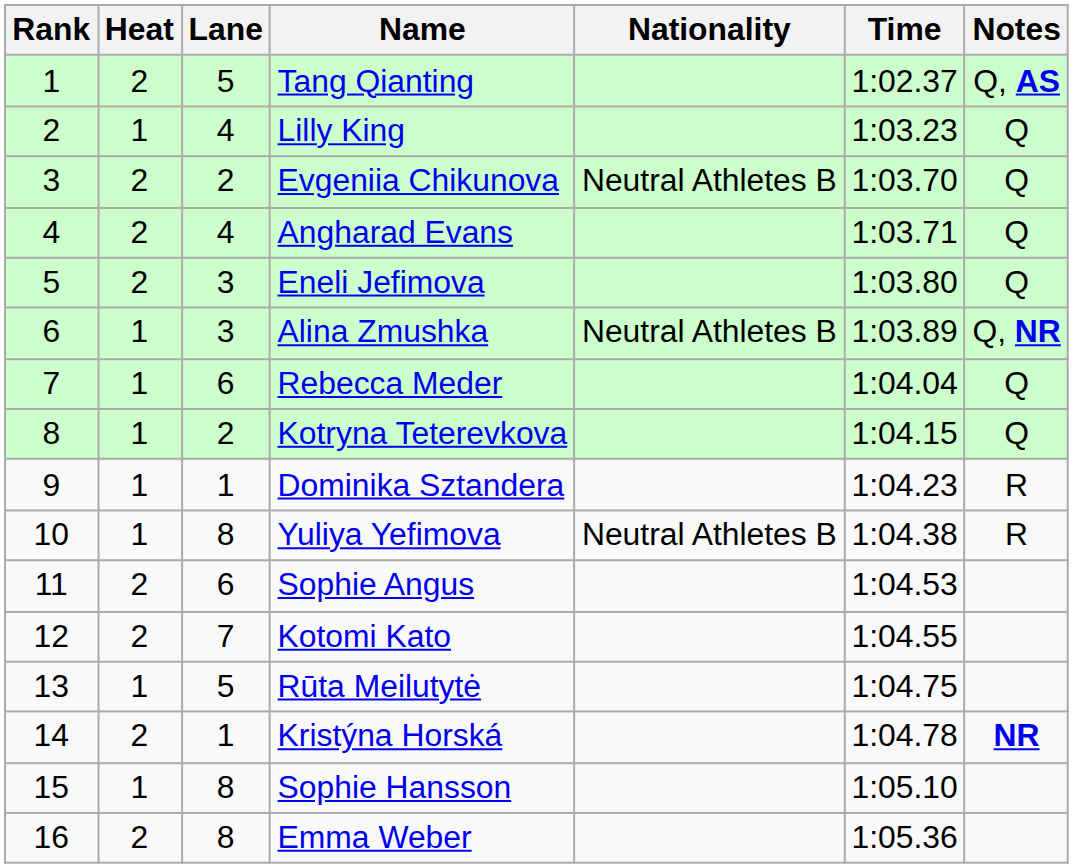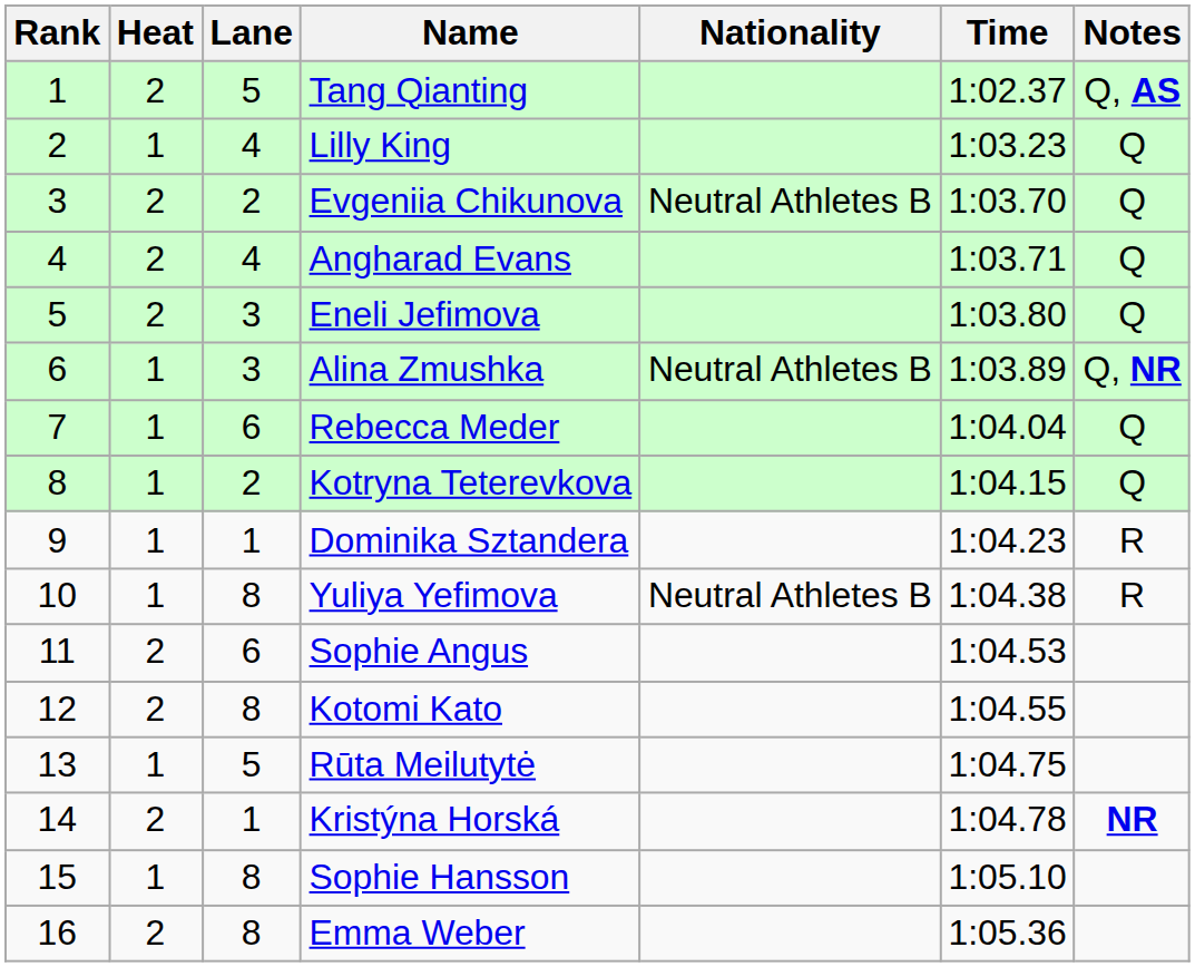Kotomi Kato | Lane: 7 -> 8
